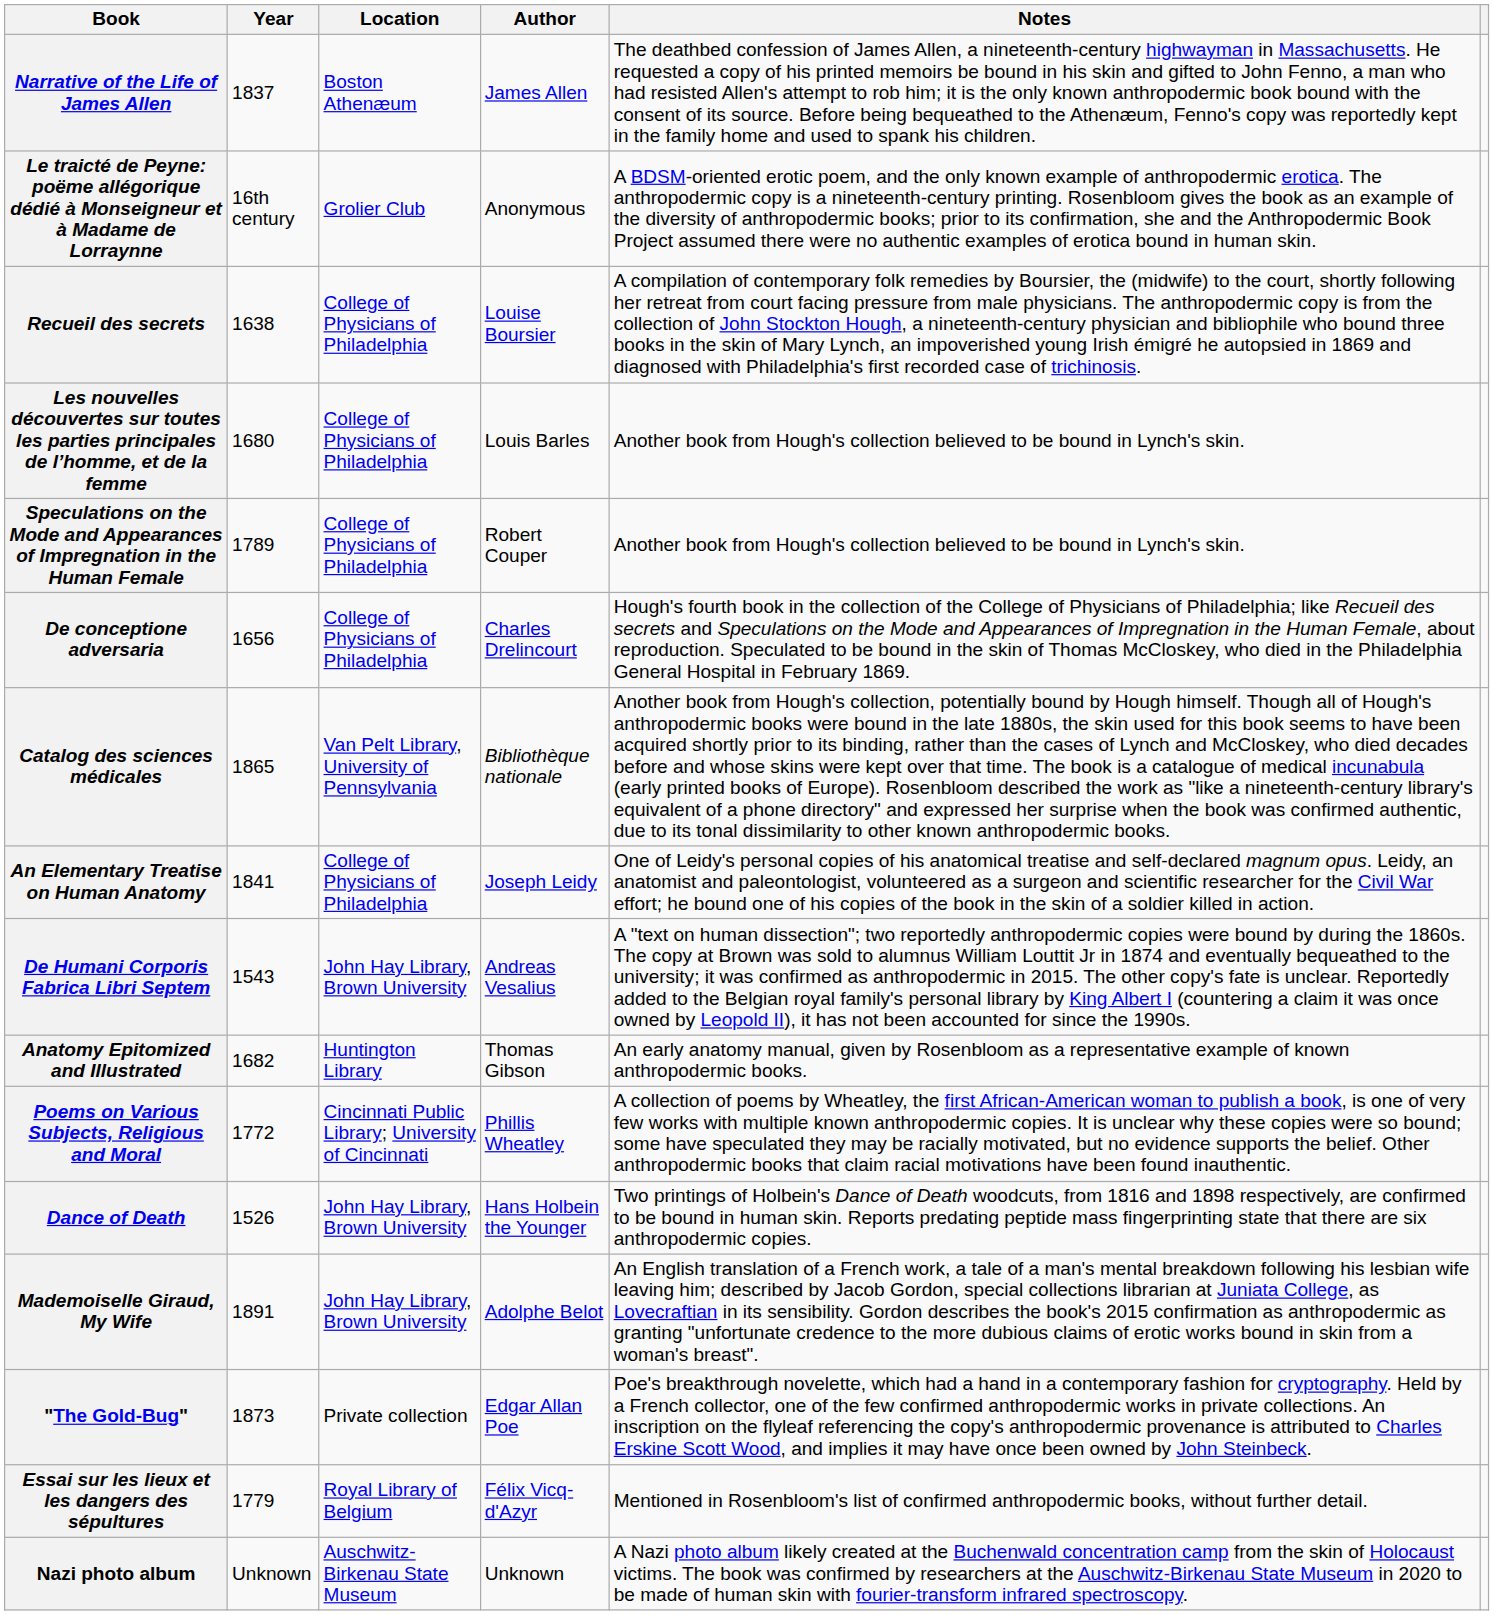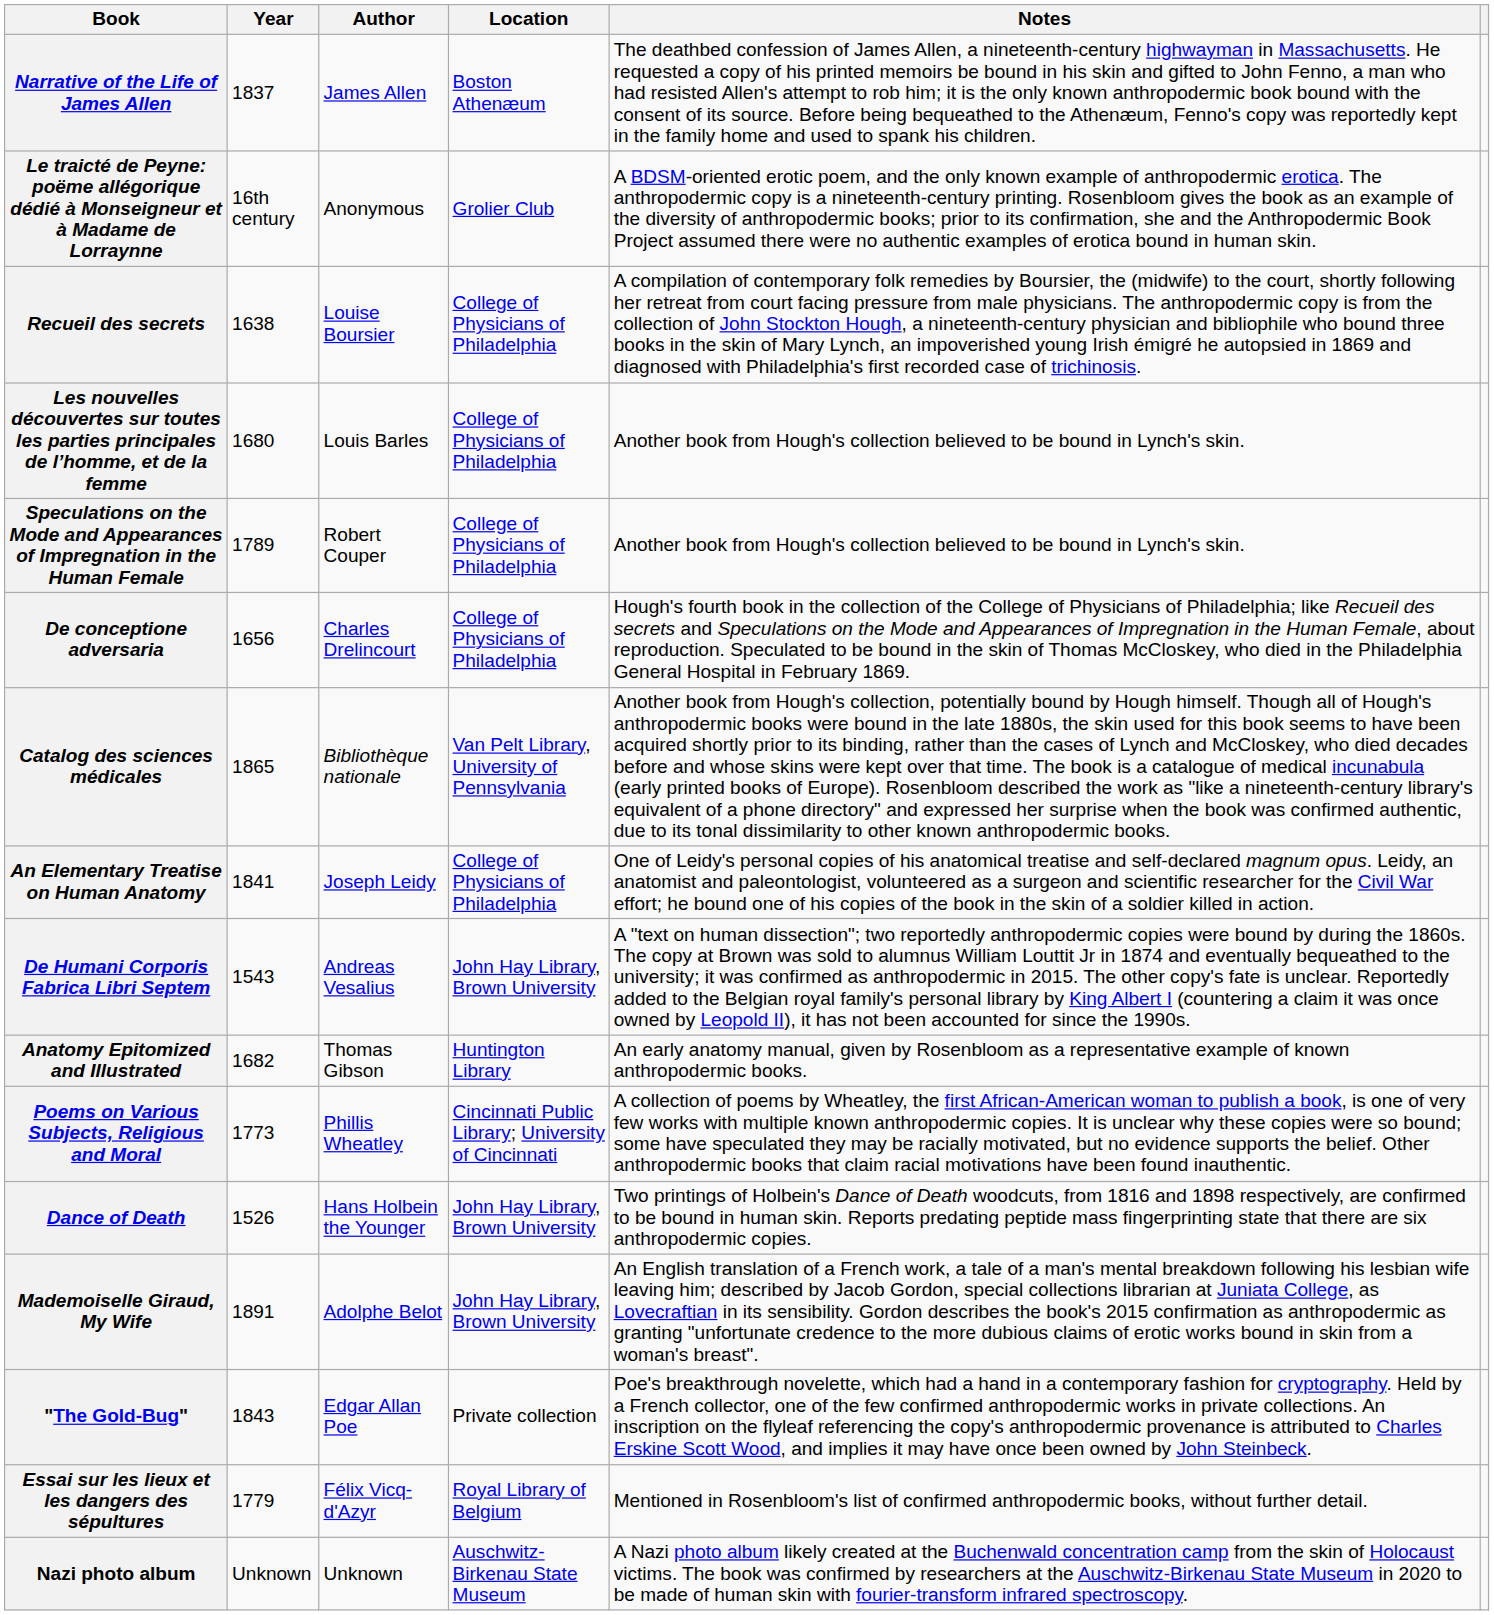columns swapped: Author <-> Location
Poems on Various Subjects, Religious and Moral | Year: 1772 -> 1773
"The Gold-Bug" | Year: 1873 -> 1843
